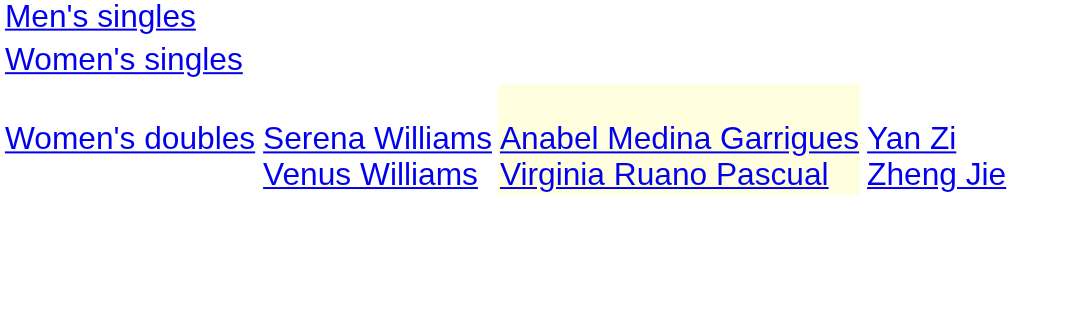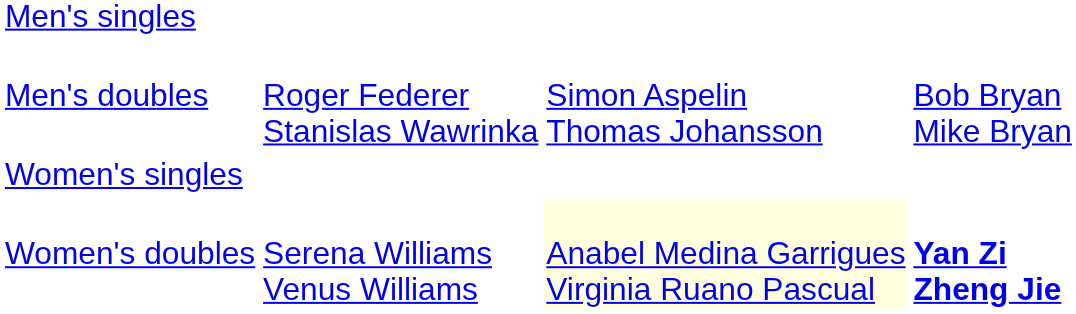+ row: Men's doubles | Roger Federer Stanislas Wawrinka | Simon Aspelin Thomas Johansson | Bob Bryan Mike Bryan
Women's doubles | column 4: normal -> bold
